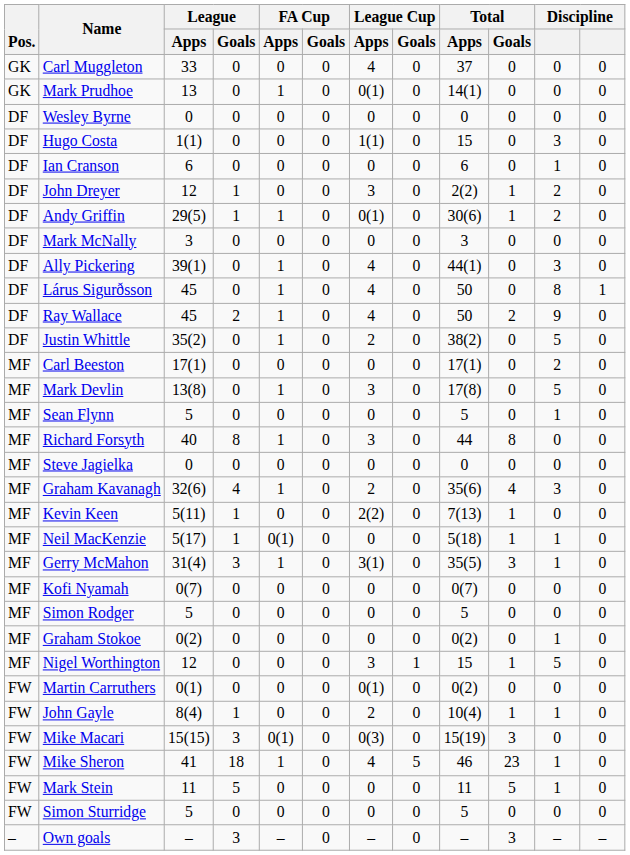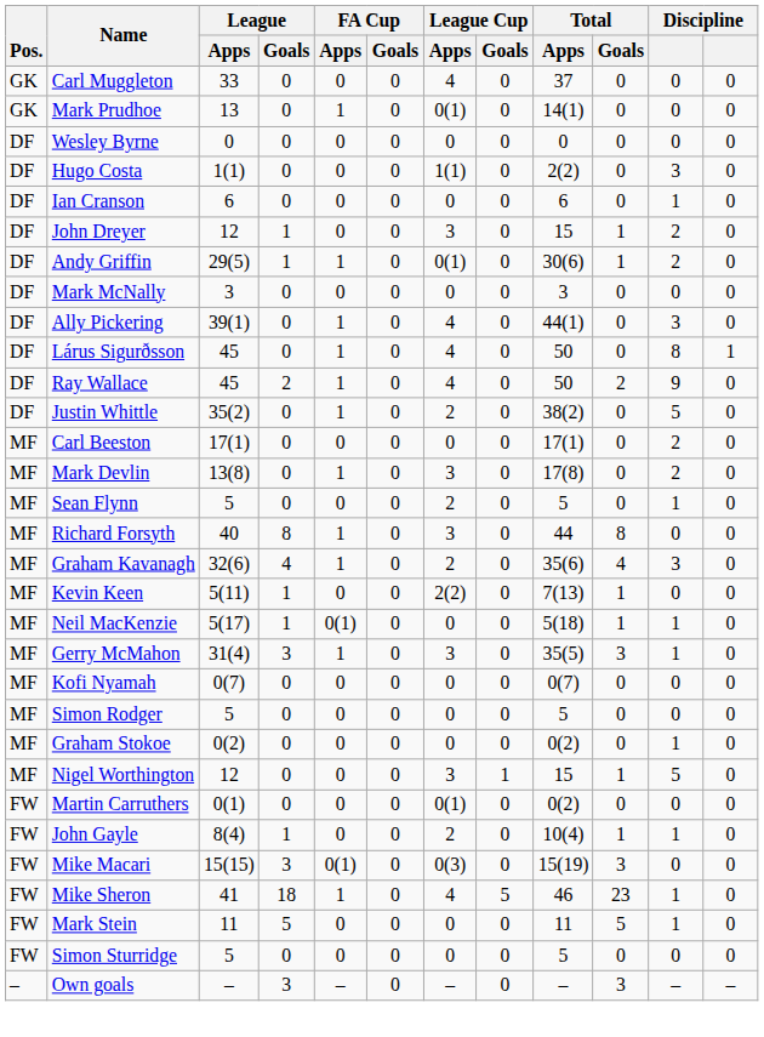Hugo Costa | Total / Apps: 15 -> 2(2)
John Dreyer | Total / Apps: 2(2) -> 15
Mark Devlin | column 11: 5 -> 2
Sean Flynn | League Cup / Apps: 0 -> 2
- row: MF | Steve Jagielka | 0 | 0 | 0 | 0 | 0 | 0 | 0 | 0 | 0 | 0
Gerry McMahon | League Cup / Apps: 3(1) -> 3
